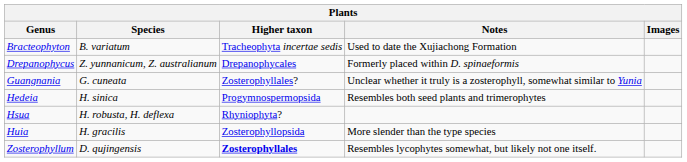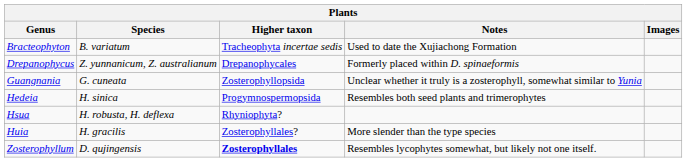Guangnania | Higher taxon: Zosterophyllales? -> Zosterophyllopsida
Huia | Higher taxon: Zosterophyllopsida -> Zosterophyllales?
